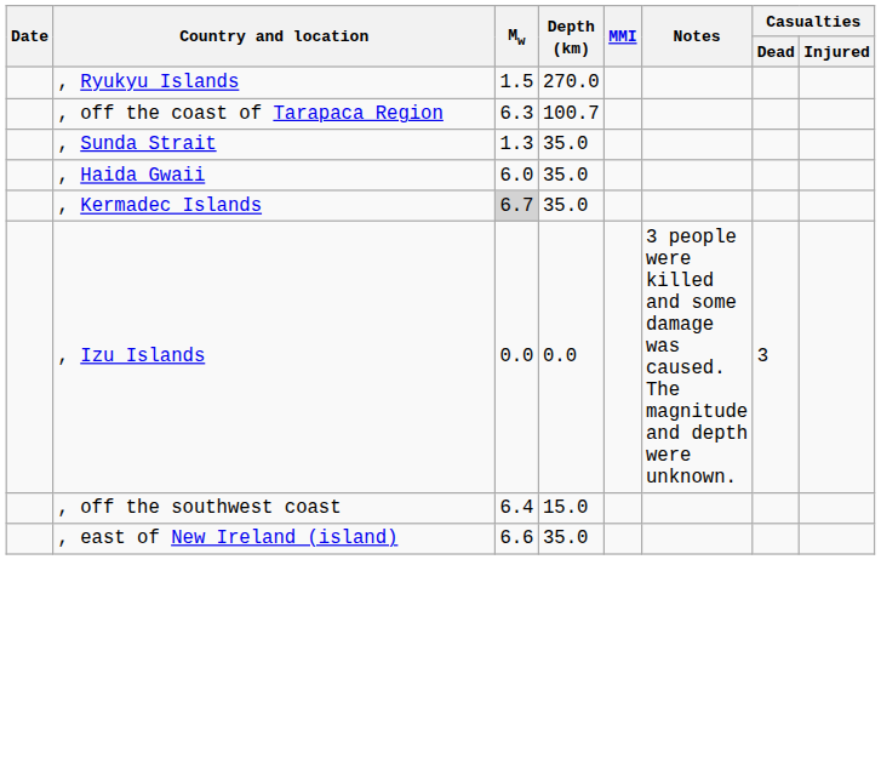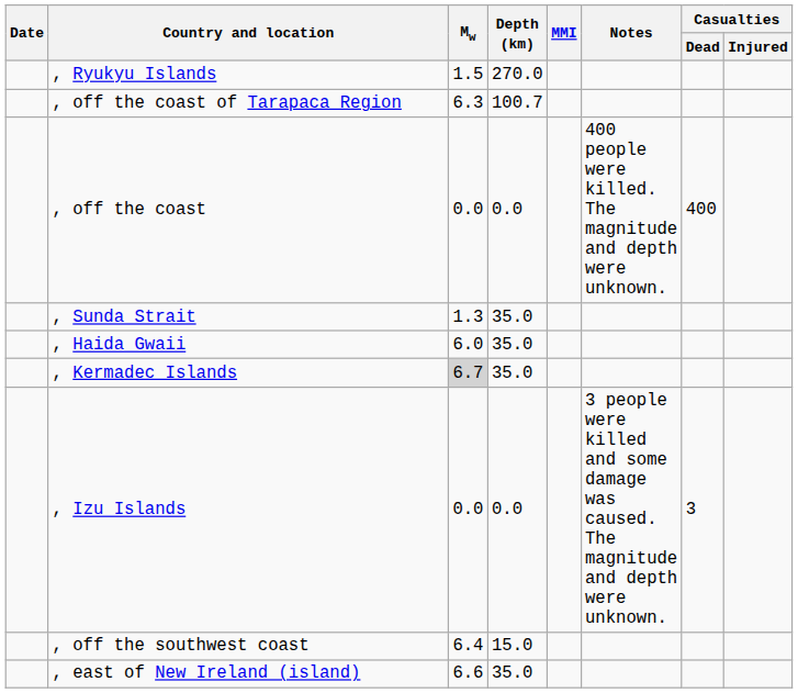+ row: , off the coast | 0.0 | 0.0 | 400 people were killed. The magnitude and depth were unknown. | 400
